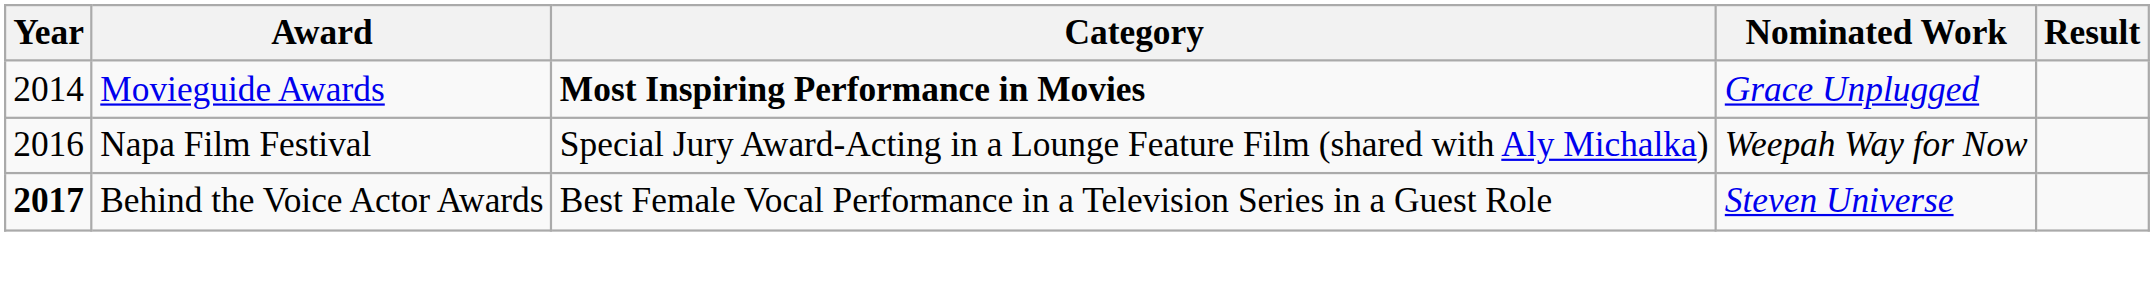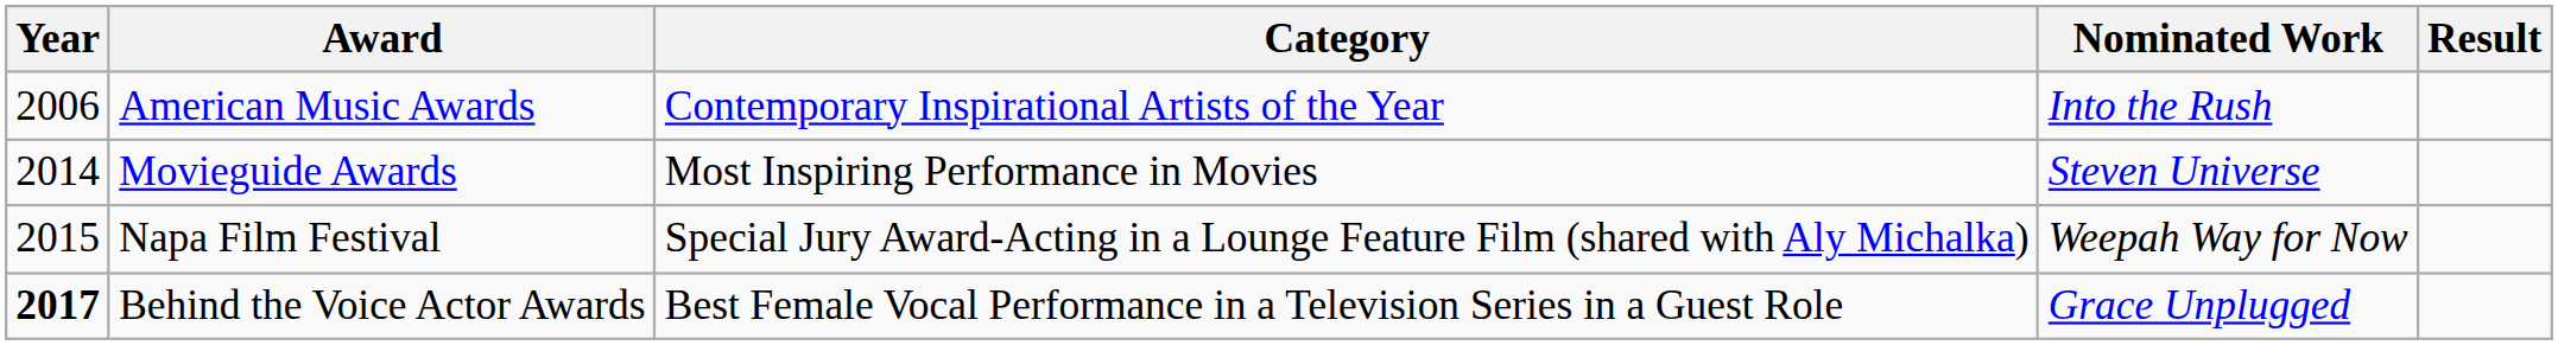+ row: 2006 | American Music Awards | Contemporary Inspirational Artists of the Year | Into the Rush
Movieguide Awards | Category: bold -> normal
Movieguide Awards | Nominated Work: Grace Unplugged -> Steven Universe
Napa Film Festival | Year: 2016 -> 2015
Behind the Voice Actor Awards | Nominated Work: Steven Universe -> Grace Unplugged
